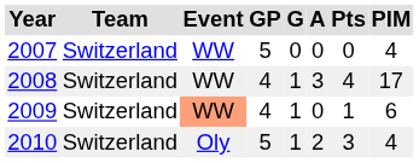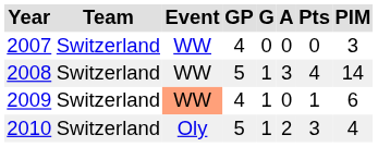2007 | GP: 5 -> 4
2007 | PIM: 4 -> 3
2008 | GP: 4 -> 5
2008 | PIM: 17 -> 14
